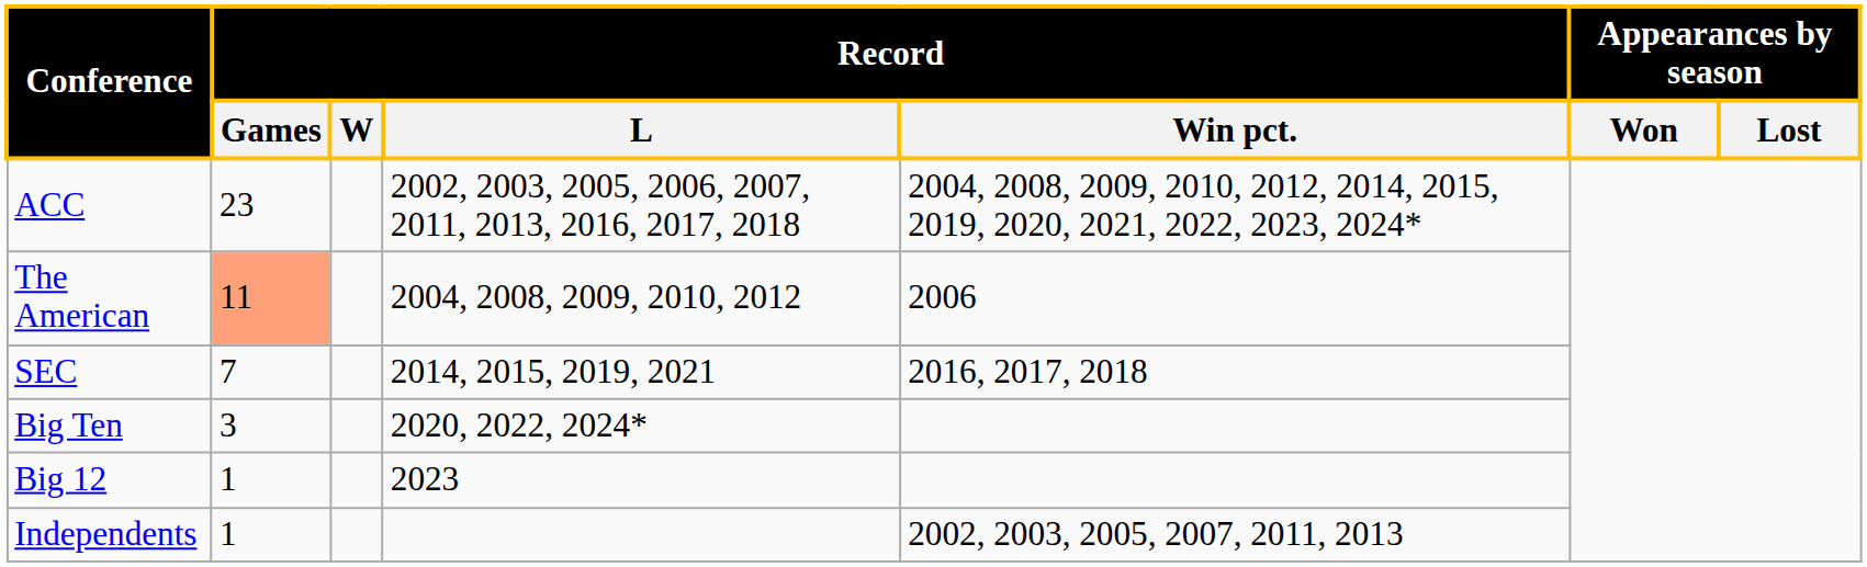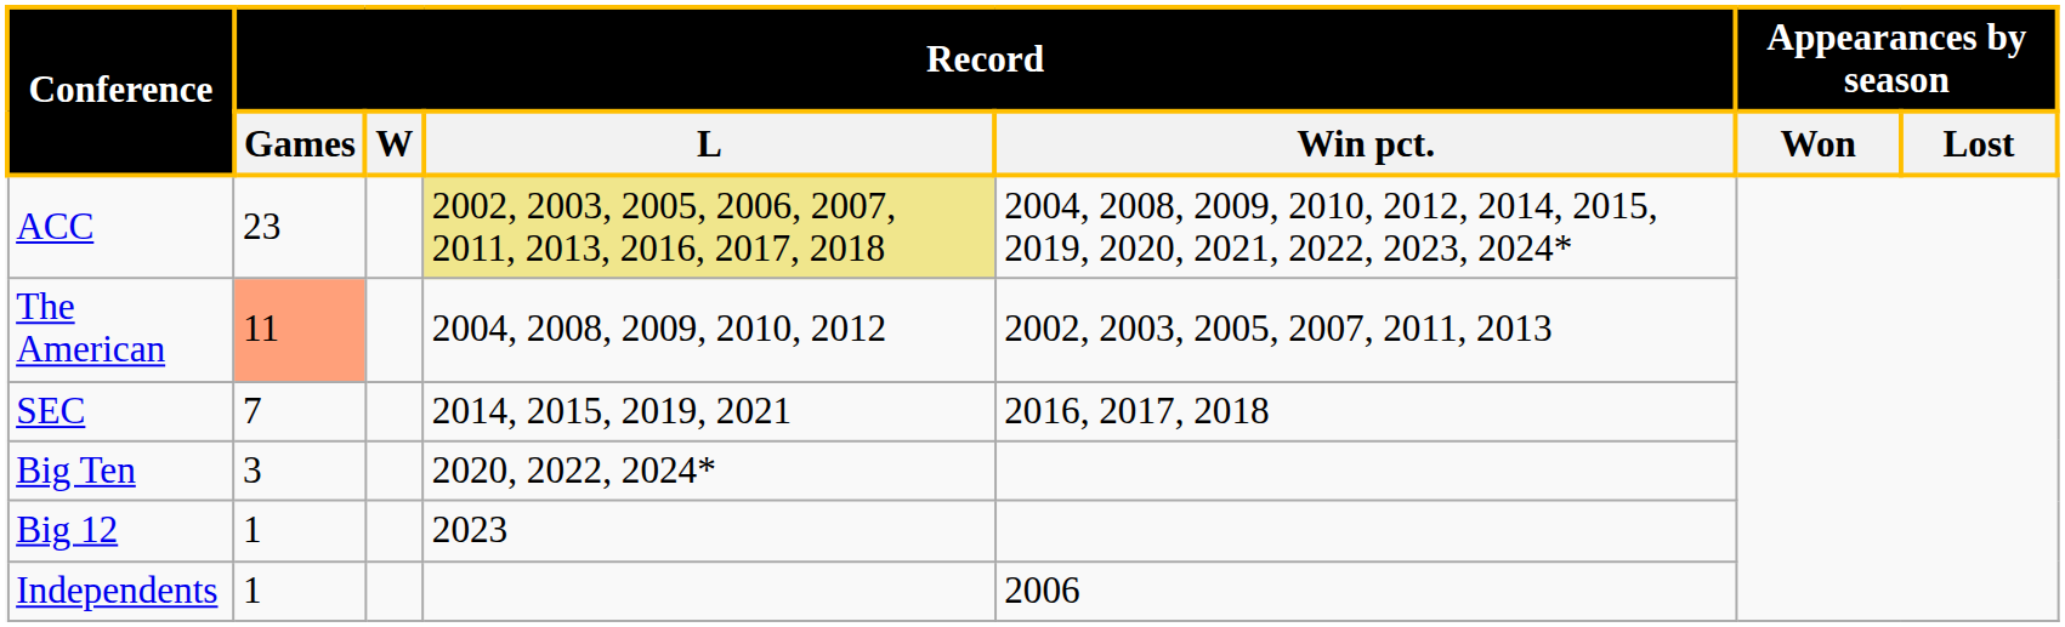ACC | Record / L: no background -> khaki background
The American | Record / Win pct.: 2006 -> 2002, 2003, 2005, 2007, 2011, 2013
Independents | Record / Win pct.: 2002, 2003, 2005, 2007, 2011, 2013 -> 2006
